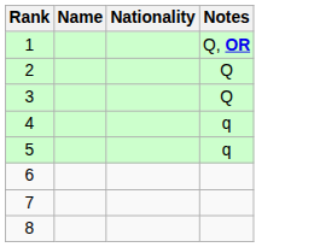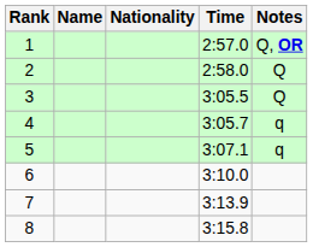+ column: Time | 2:57.0 | 2:58.0 | 3:05.5 | 3:05.7 | 3:07.1 | 3:10.0 | 3:13.9 | 3:15.8
